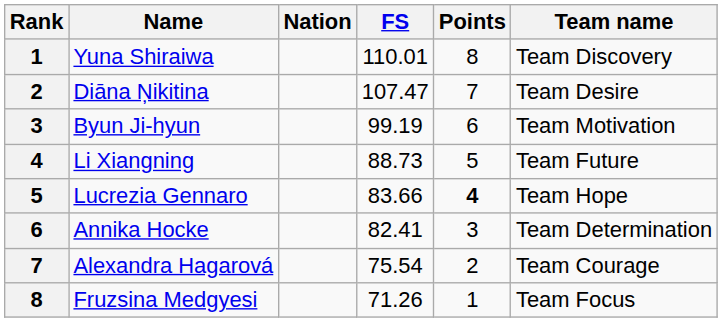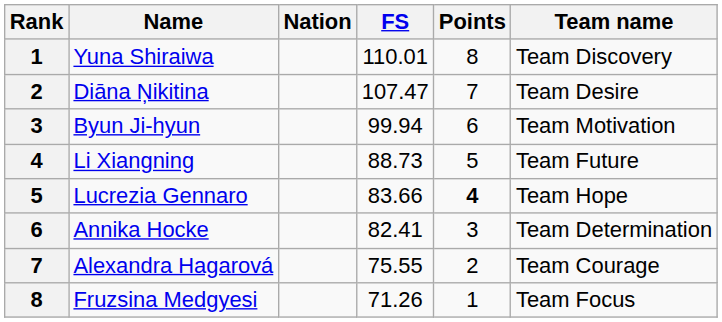Byun Ji-hyun | FS: 99.19 -> 99.94
Alexandra Hagarová | FS: 75.54 -> 75.55
